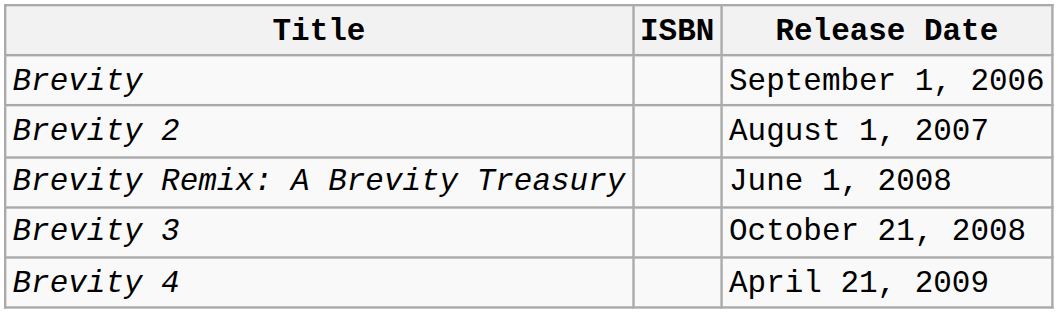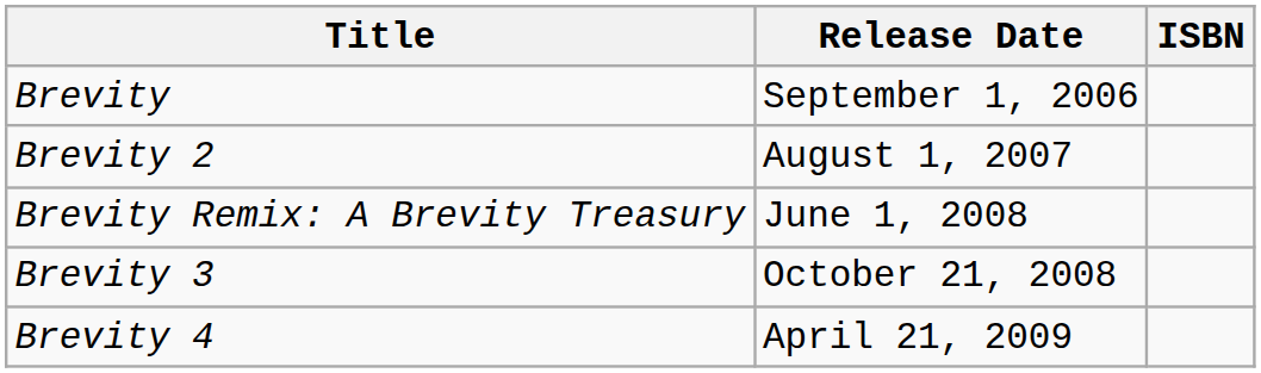columns swapped: Release Date <-> ISBN
